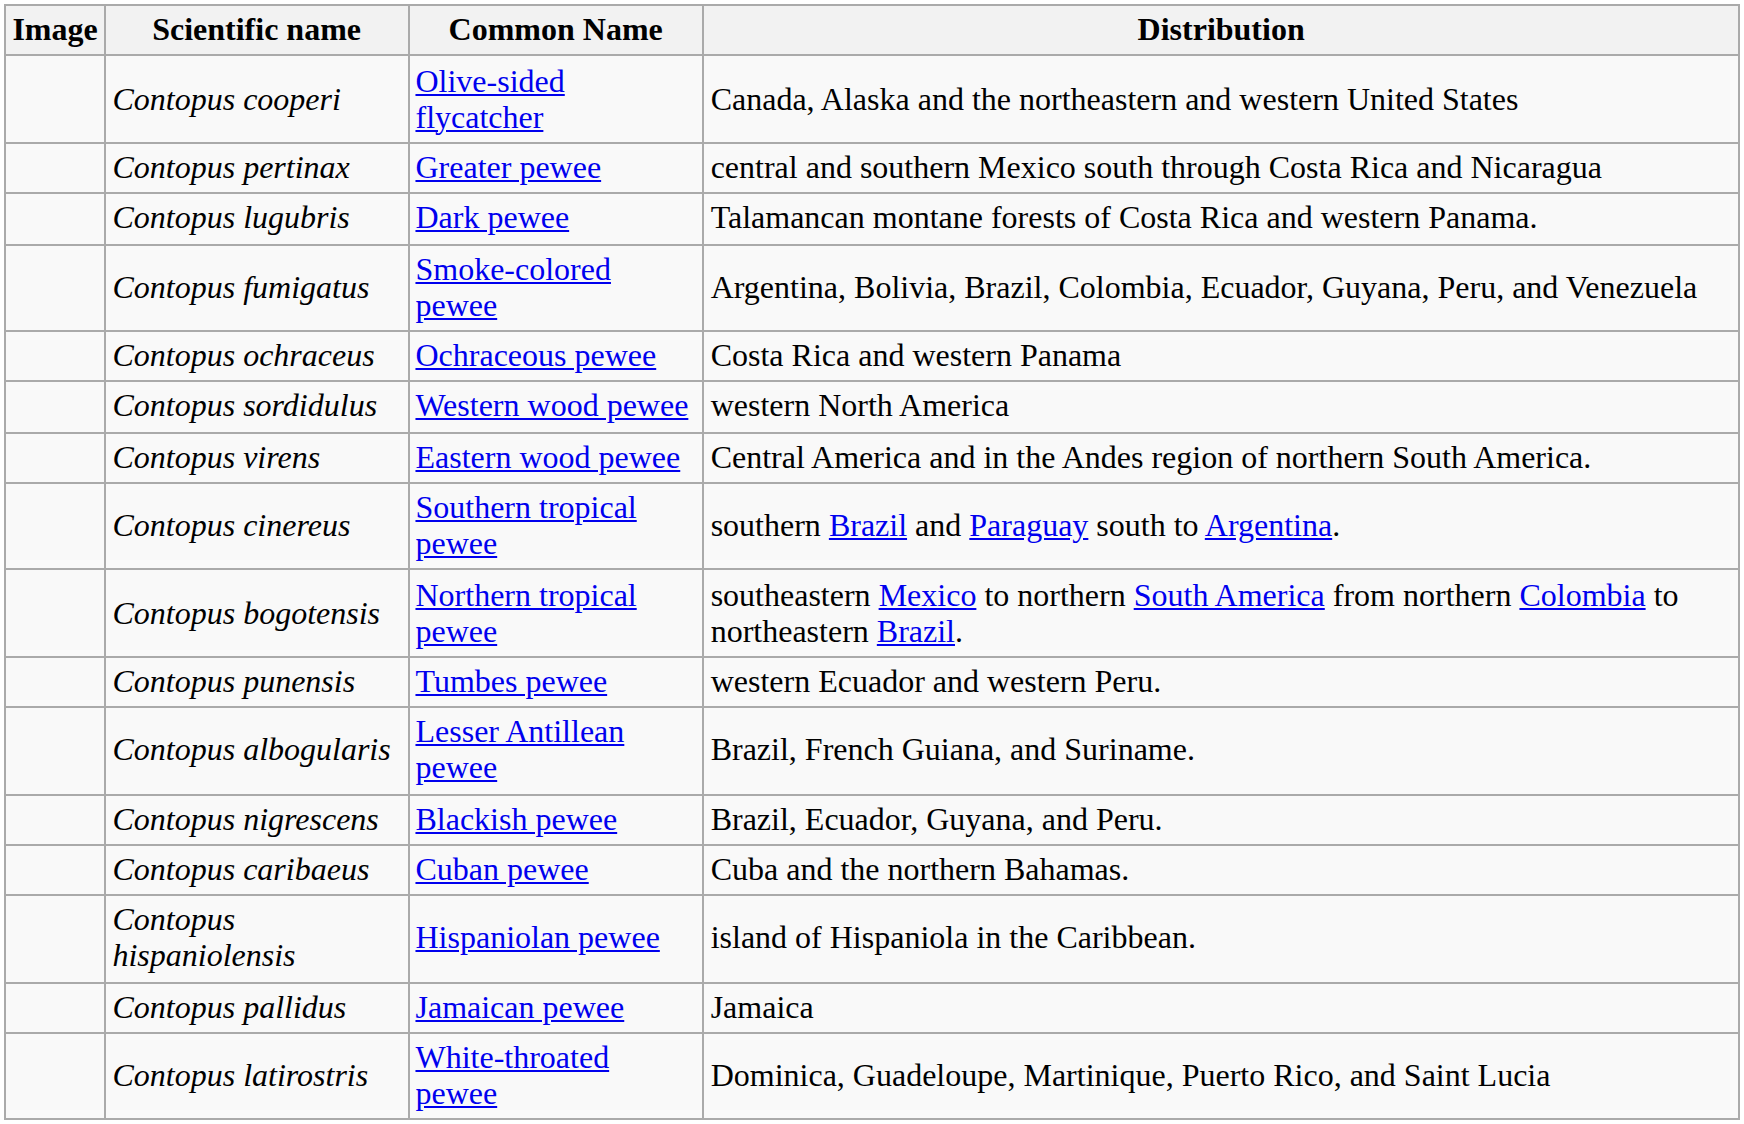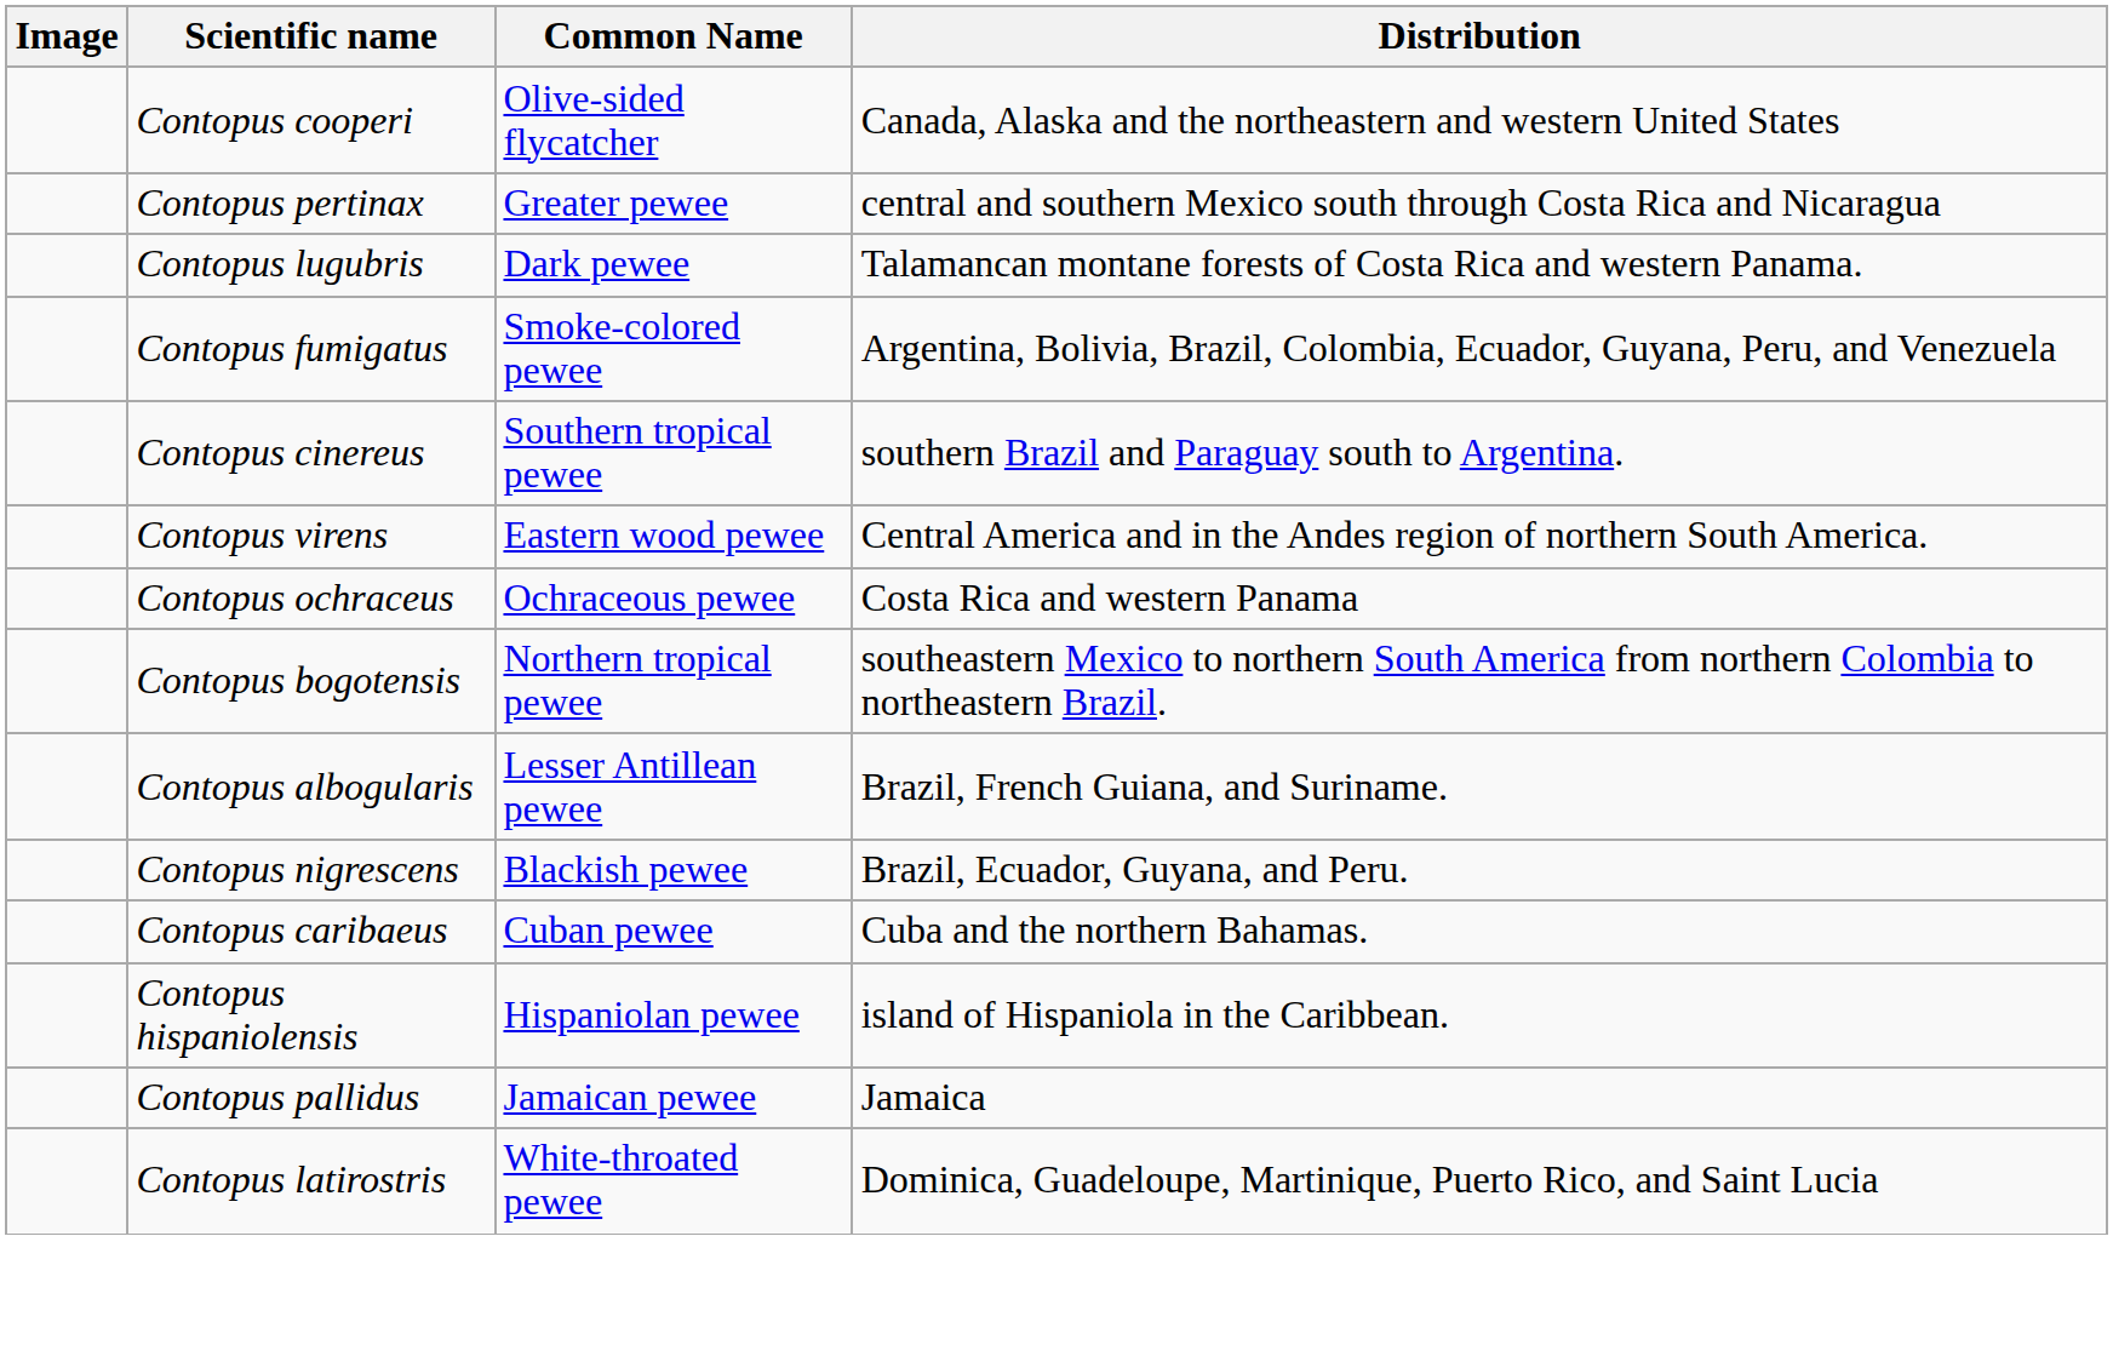rows swapped: Contopus ochraceus <-> Contopus cinereus
- row: Contopus sordidulus | Western wood pewee | western North America
- row: Contopus punensis | Tumbes pewee | western Ecuador and western Peru.
